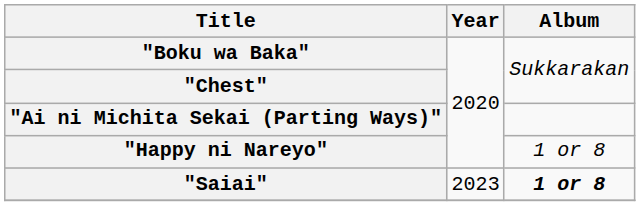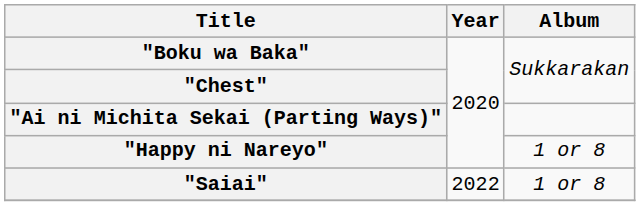"Saiai" | Year: 2023 -> 2022
"Saiai" | Album: bold -> normal
